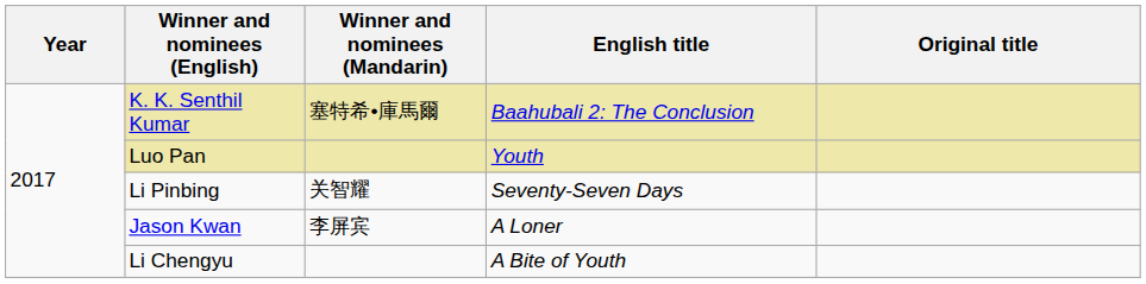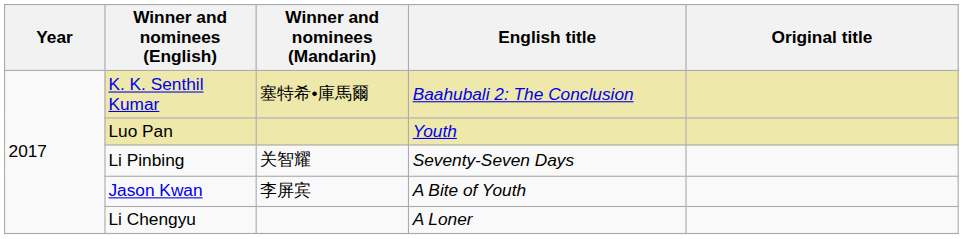Jason Kwan | English title: A Loner -> A Bite of Youth
Li Chengyu | English title: A Bite of Youth -> A Loner
